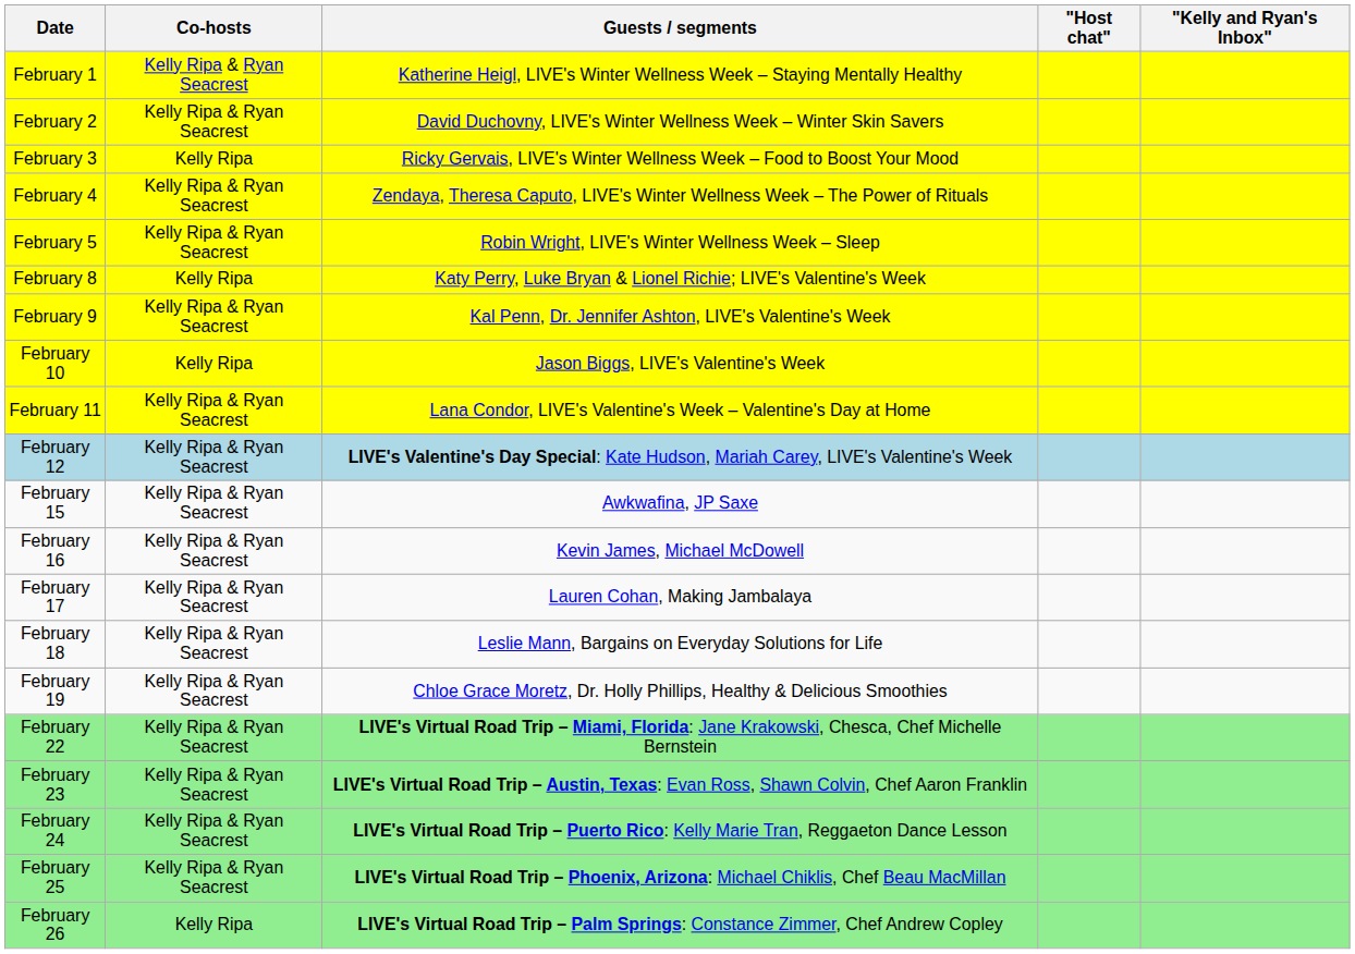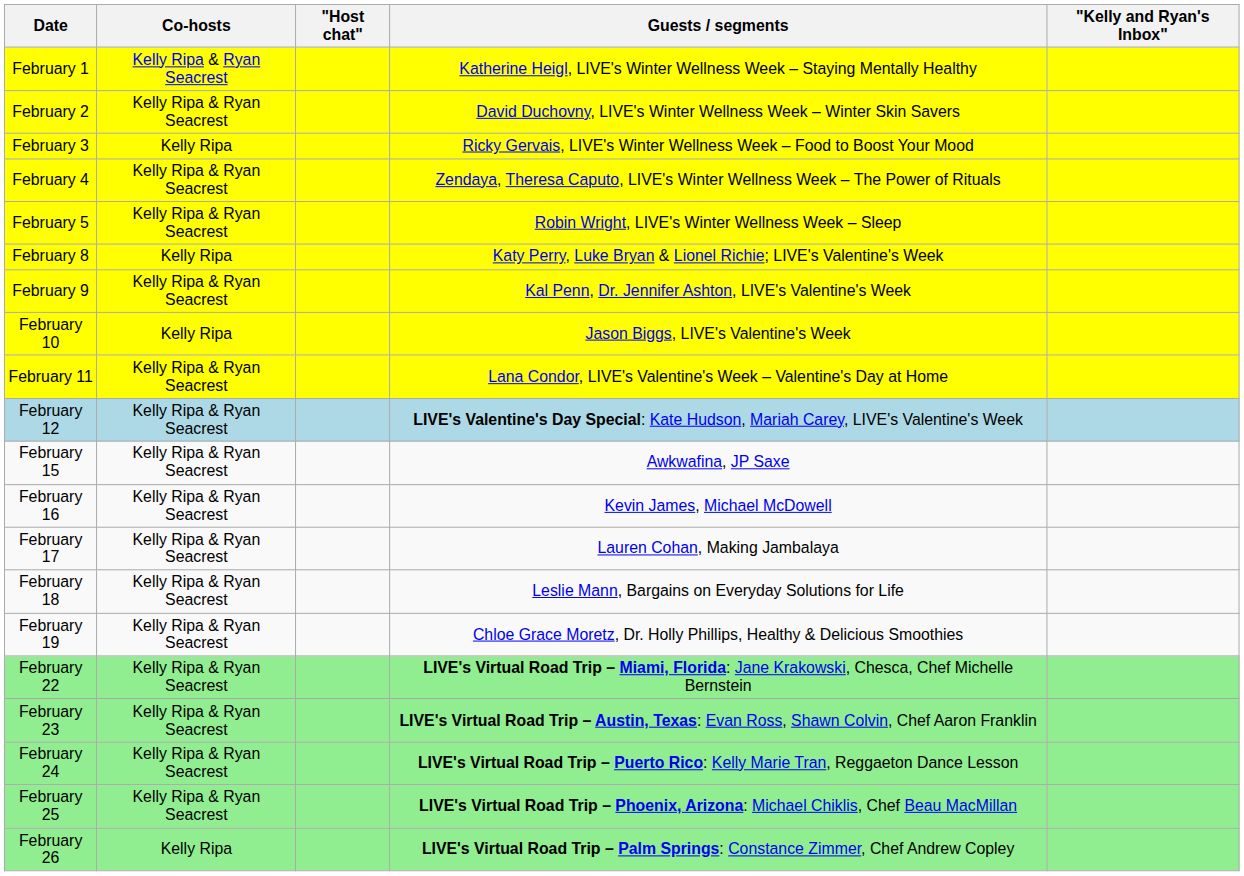columns swapped: "Host chat" <-> Guests / segments
